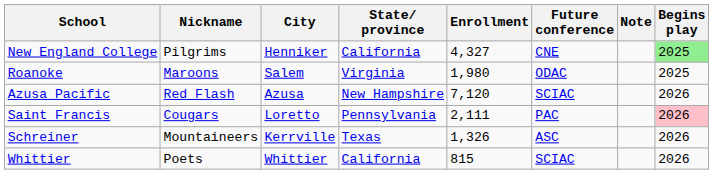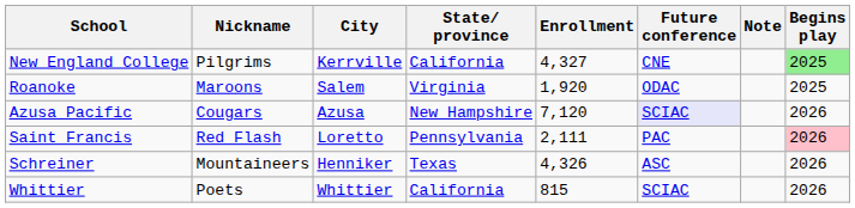New England College | City: Henniker -> Kerrville
Roanoke | Enrollment: 1,980 -> 1,920
Azusa Pacific | Nickname: Red Flash -> Cougars
Azusa Pacific | Future conference: no background -> lavender background
Saint Francis | Nickname: Cougars -> Red Flash
Schreiner | City: Kerrville -> Henniker
Schreiner | Enrollment: 1,326 -> 4,326
